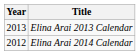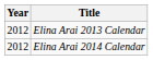Elina Arai 2013 Calendar | Year: 2013 -> 2012
